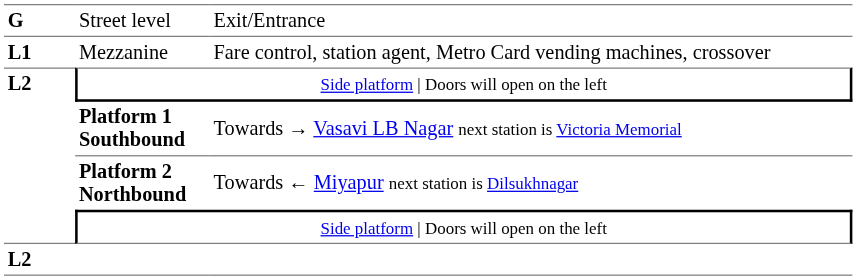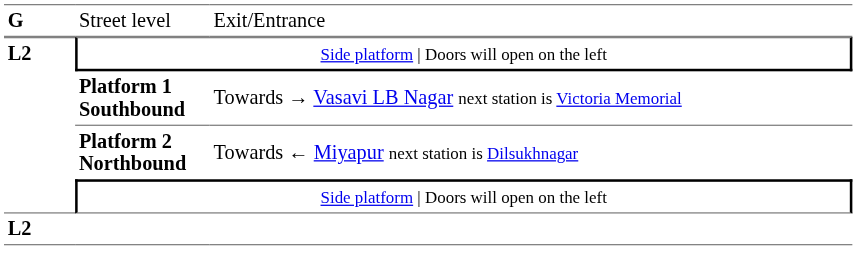- row: L1 | Mezzanine | Fare control, station agent, Metro Card vending machines, crossover
